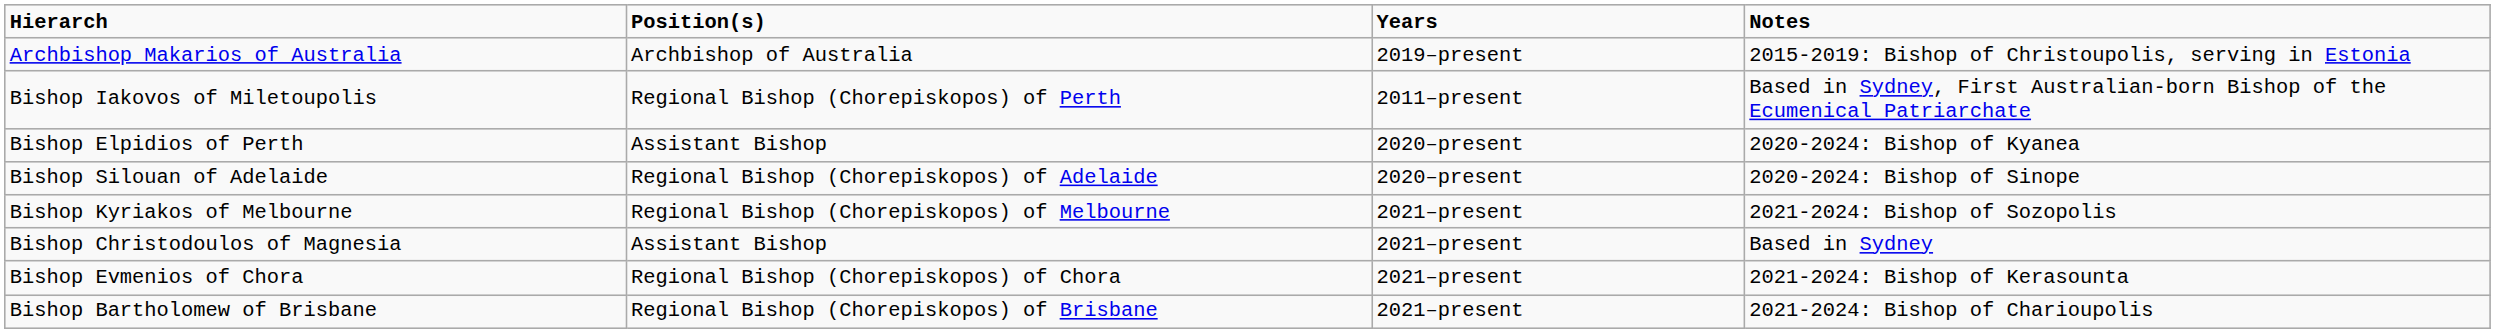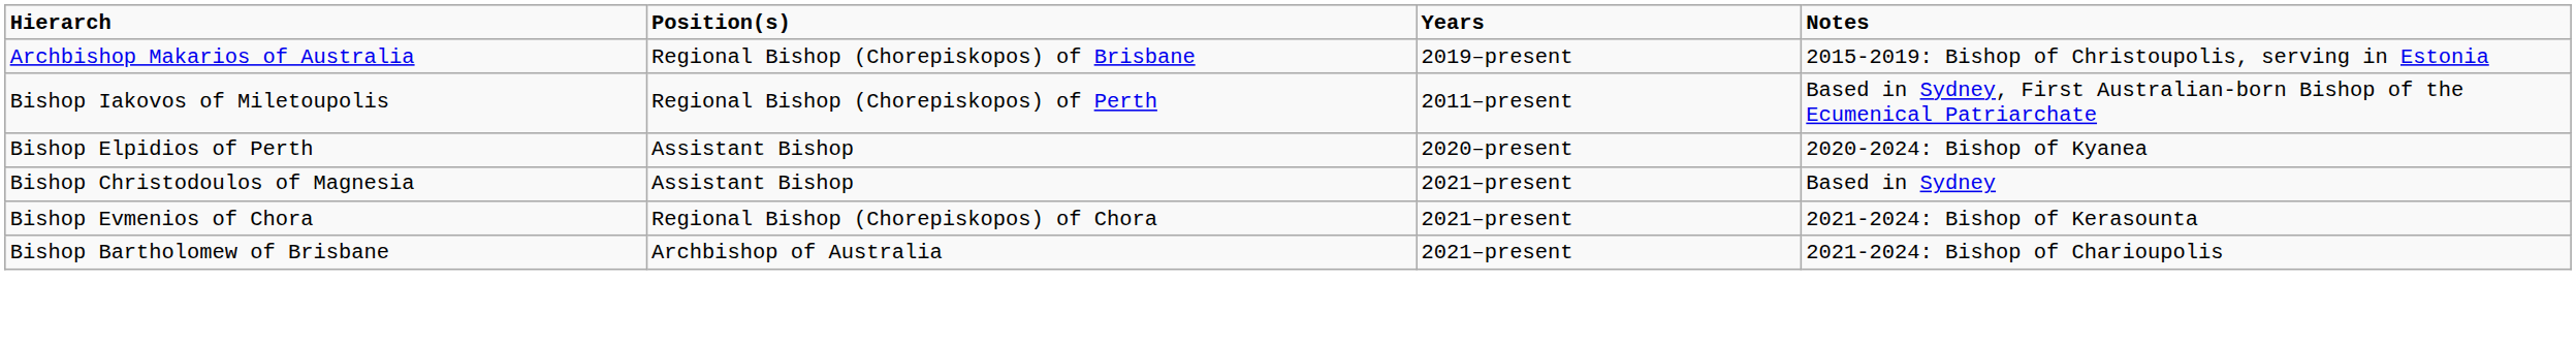Archbishop Makarios of Australia | Position(s): Archbishop of Australia -> Regional Bishop (Chorepiskopos) of Brisbane
- row: Bishop Silouan of Adelaide | Regional Bishop (Chorepiskopos) of Adelaide | 2020–present | 2020-2024: Bishop of Sinope
- row: Bishop Kyriakos of Melbourne | Regional Bishop (Chorepiskopos) of Melbourne | 2021–present | 2021-2024: Bishop of Sozopolis
Bishop Bartholomew of Brisbane | Position(s): Regional Bishop (Chorepiskopos) of Brisbane -> Archbishop of Australia
